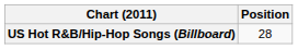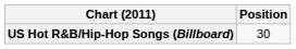US Hot R&B/Hip-Hop Songs (Billboard) | Position: 28 -> 30
